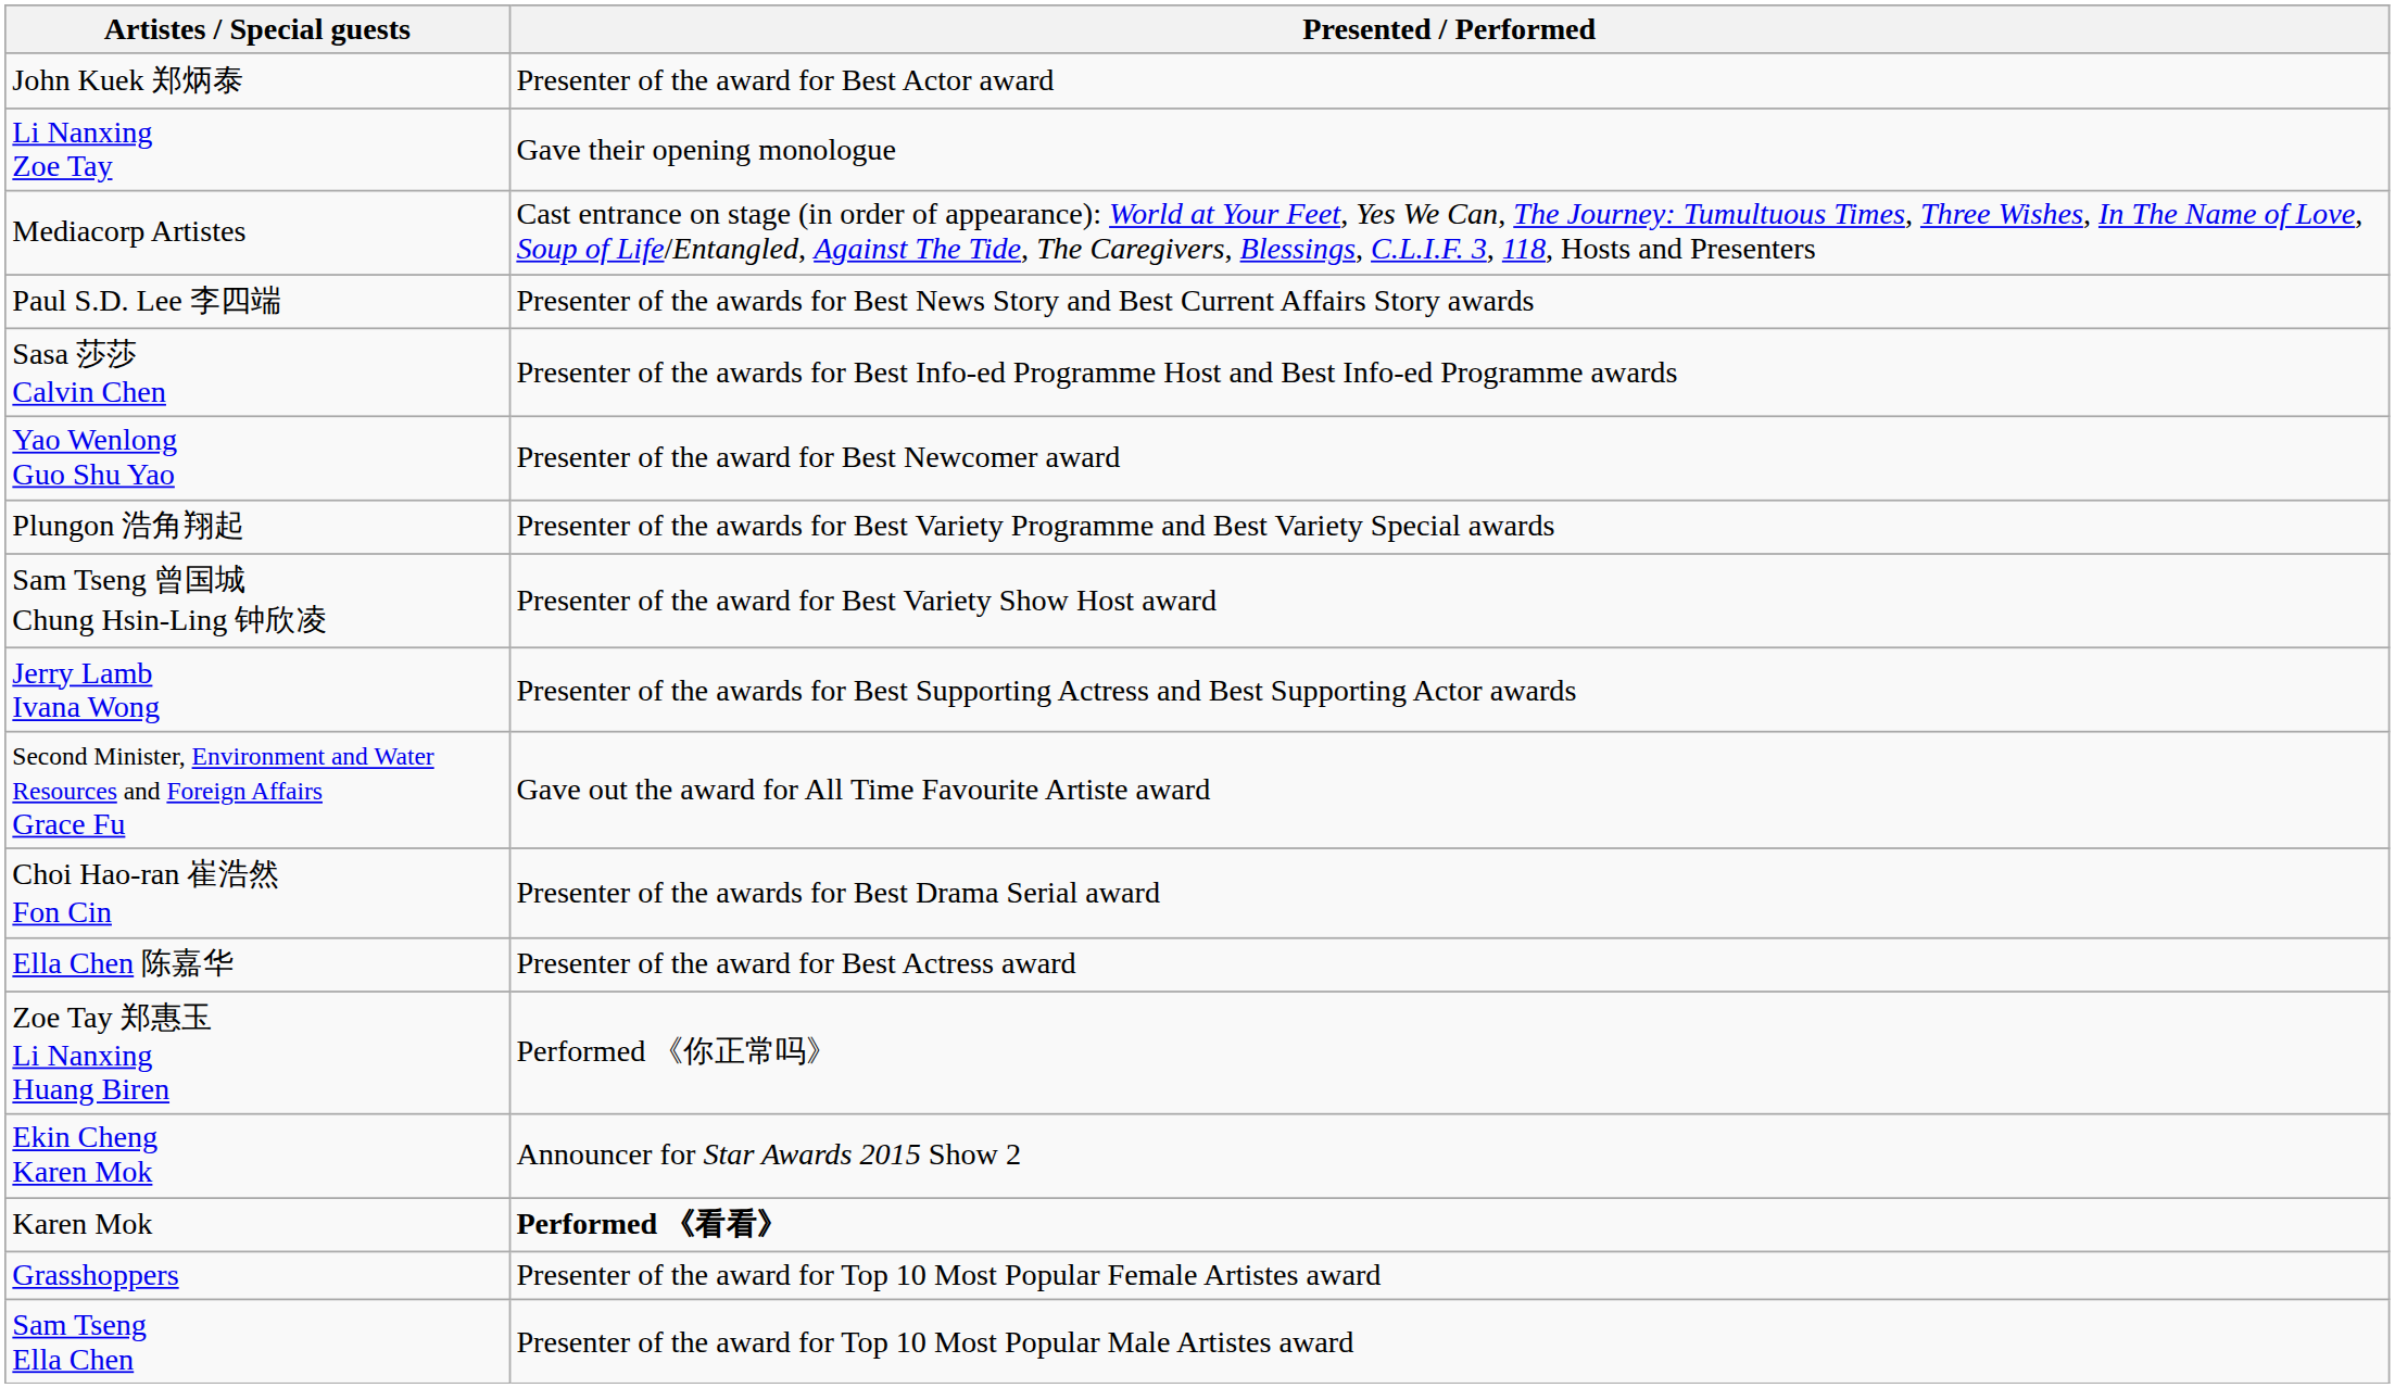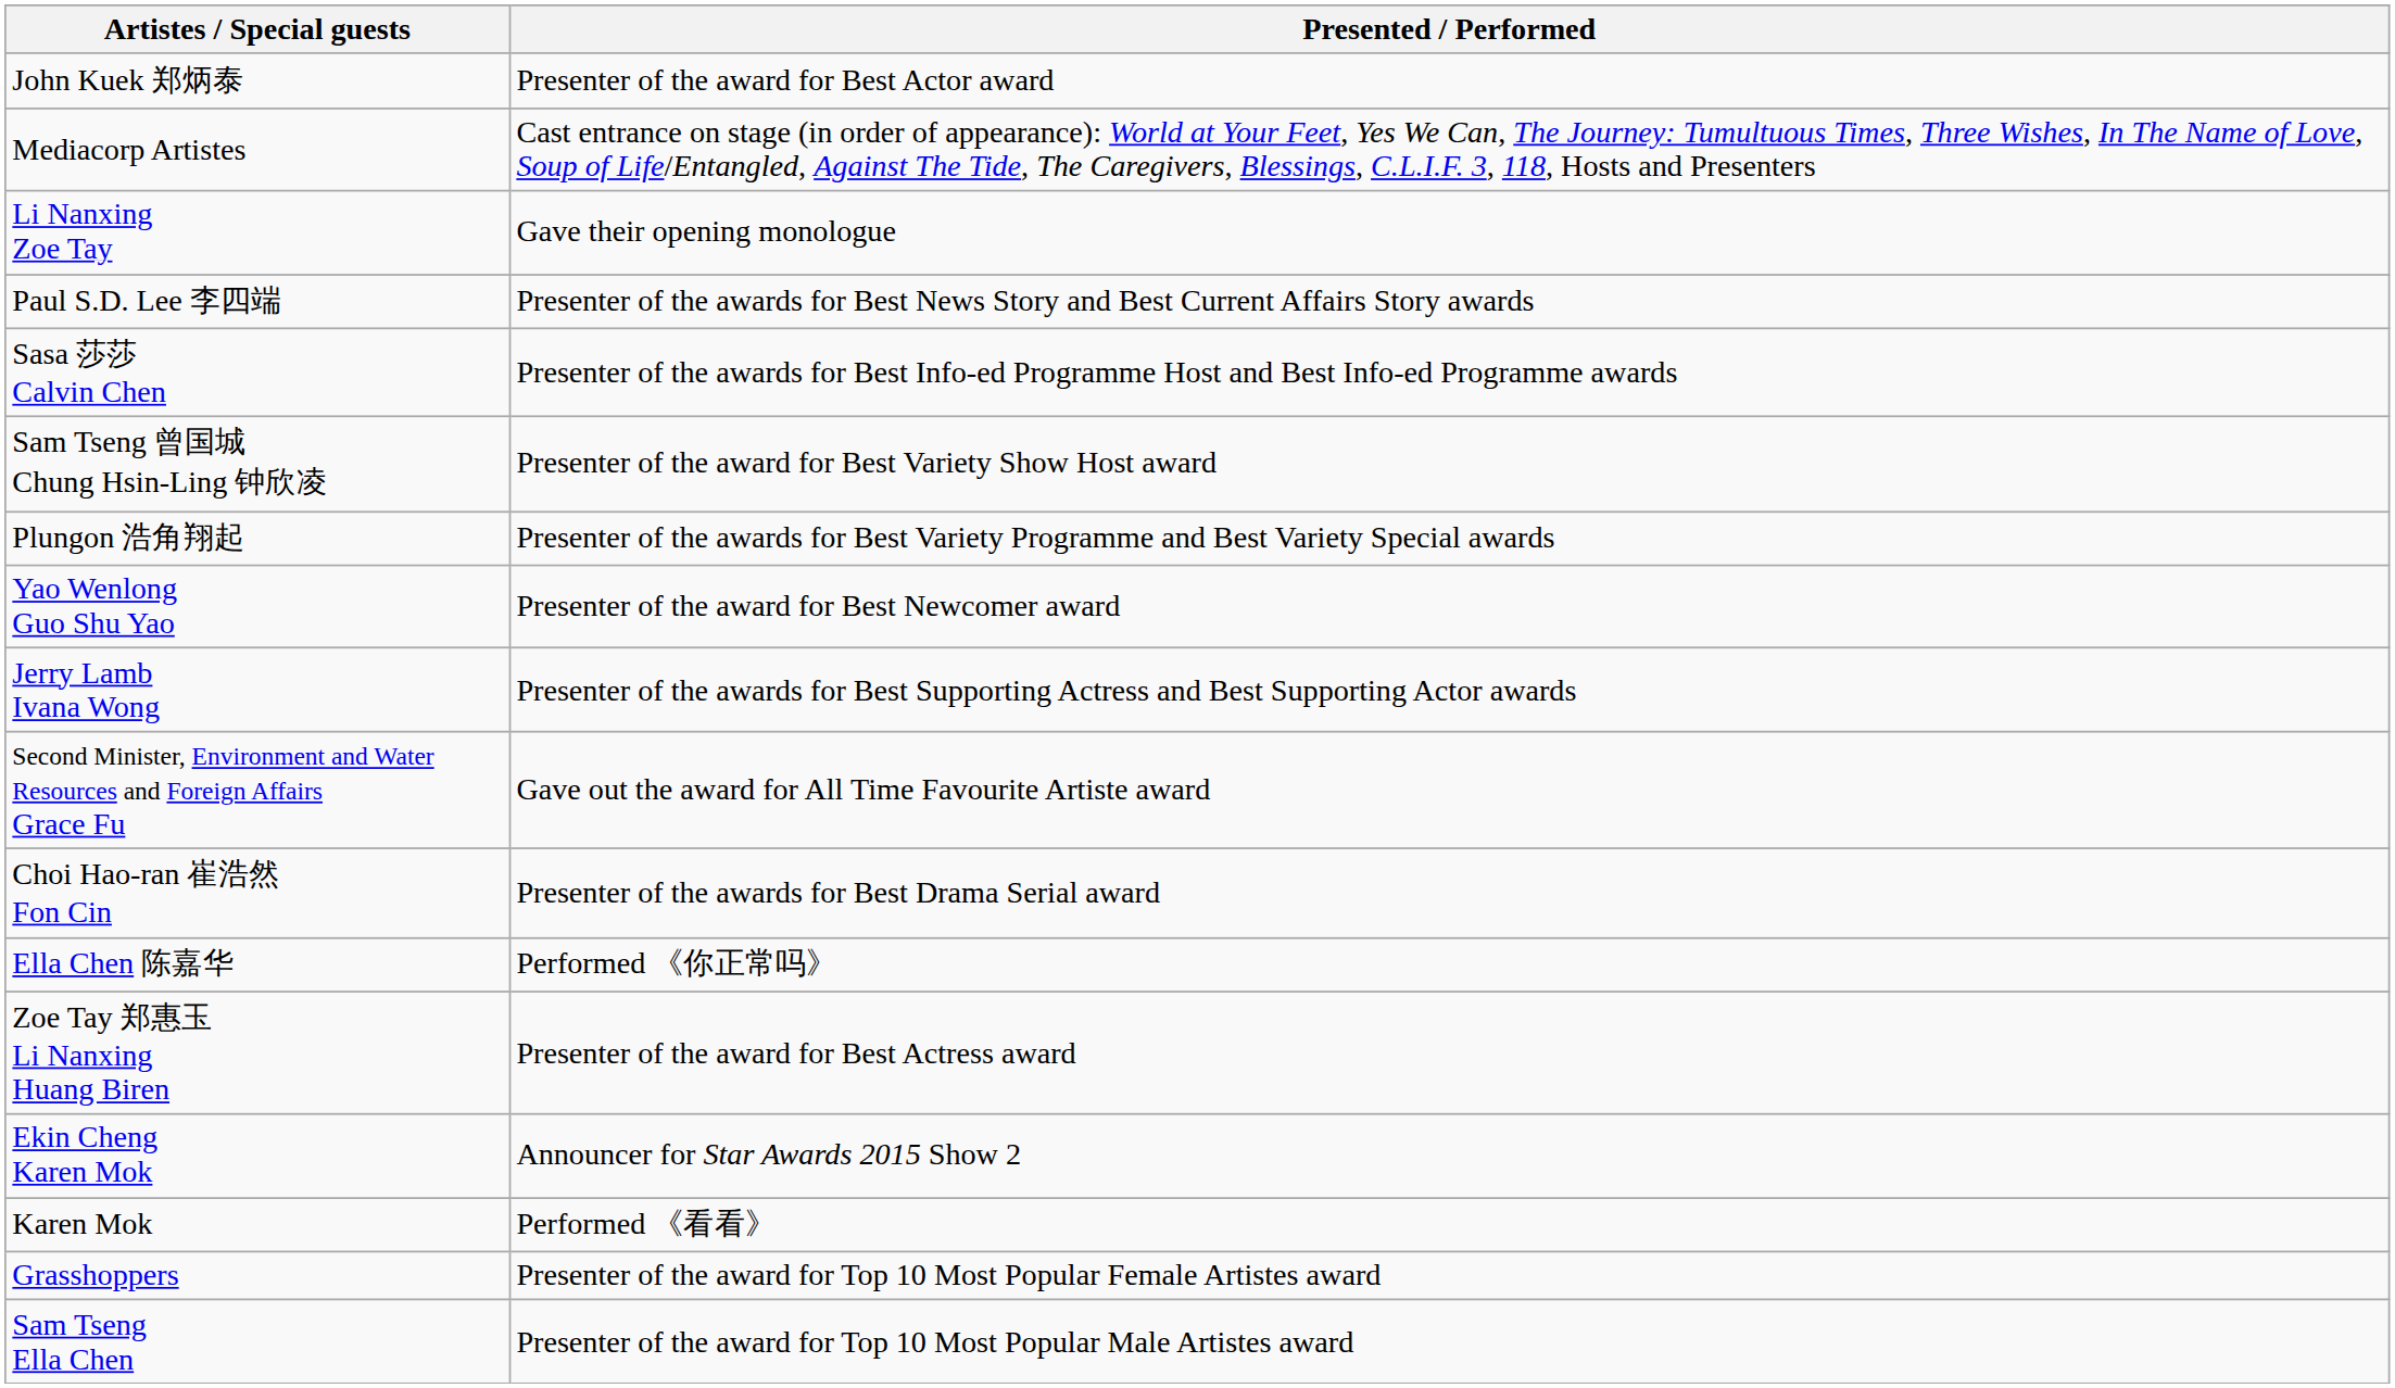rows swapped: Li Nanxing Zoe Tay <-> Mediacorp Artistes
rows swapped: Yao Wenlong Guo Shu Yao <-> Sam Tseng 曾国城 Chung Hsin-Ling 钟欣凌
Ella Chen 陈嘉华 | Presented / Performed: Presenter of the award for Best Actress award -> Performed 《你正常吗》
Zoe Tay 郑惠玉 Li Nanxing Huang Biren | Presented / Performed: Performed 《你正常吗》 -> Presenter of the award for Best Actress award
Karen Mok | Presented / Performed: bold -> normal
